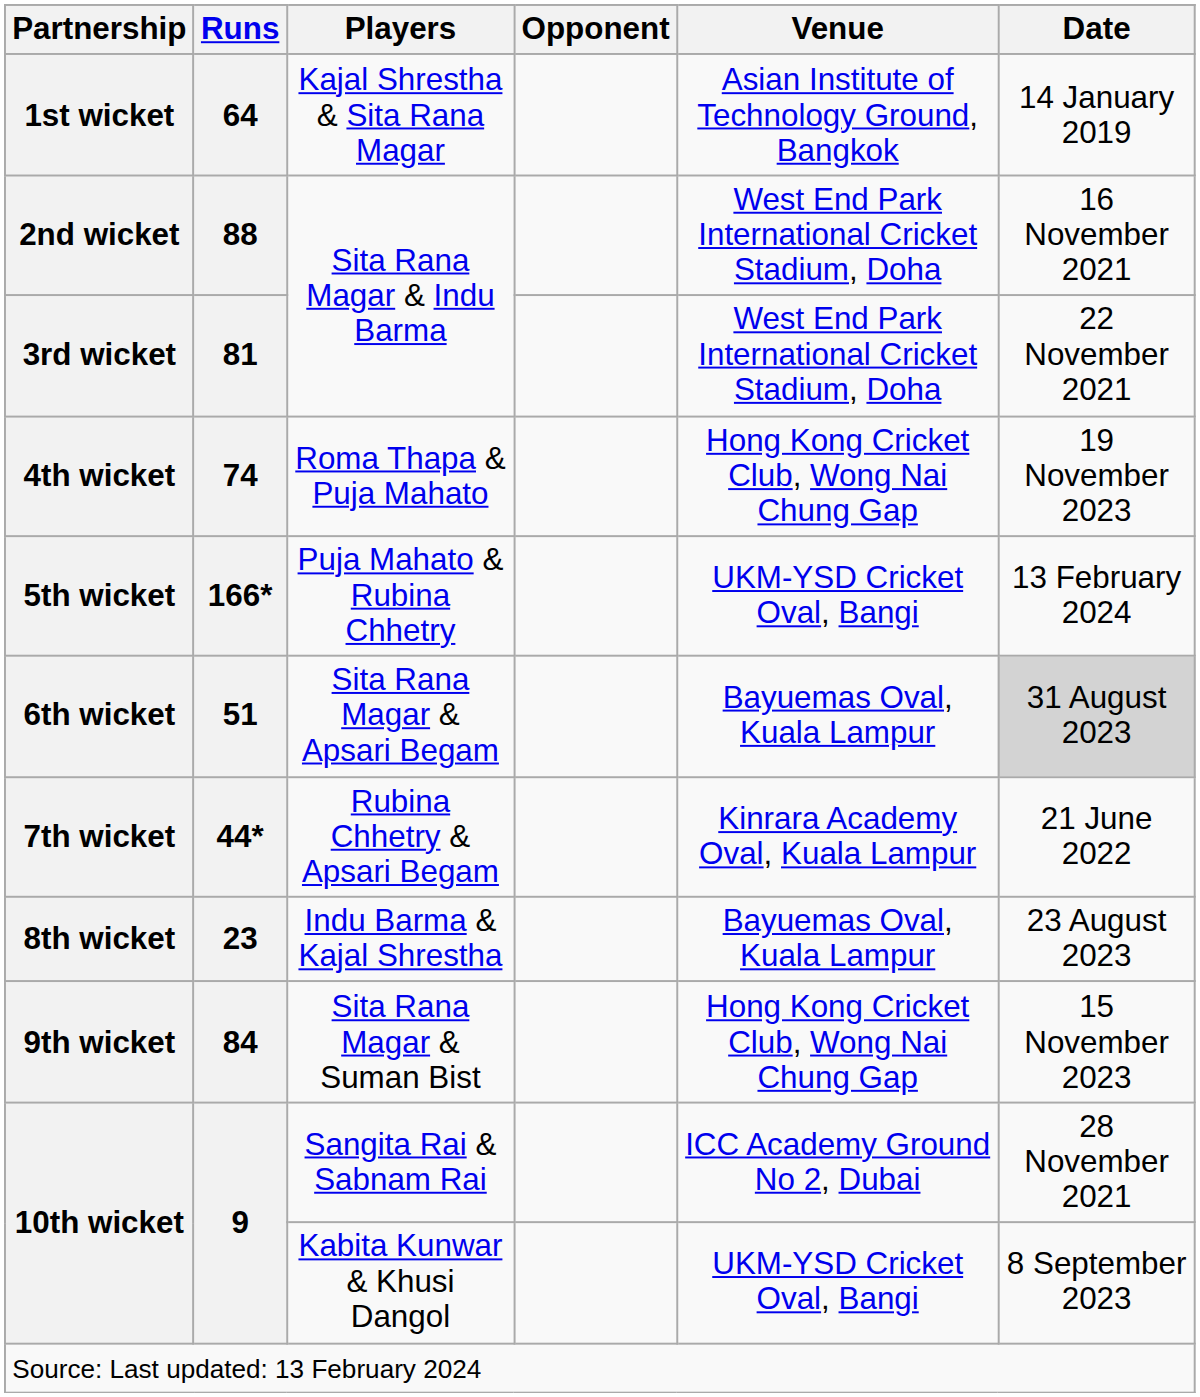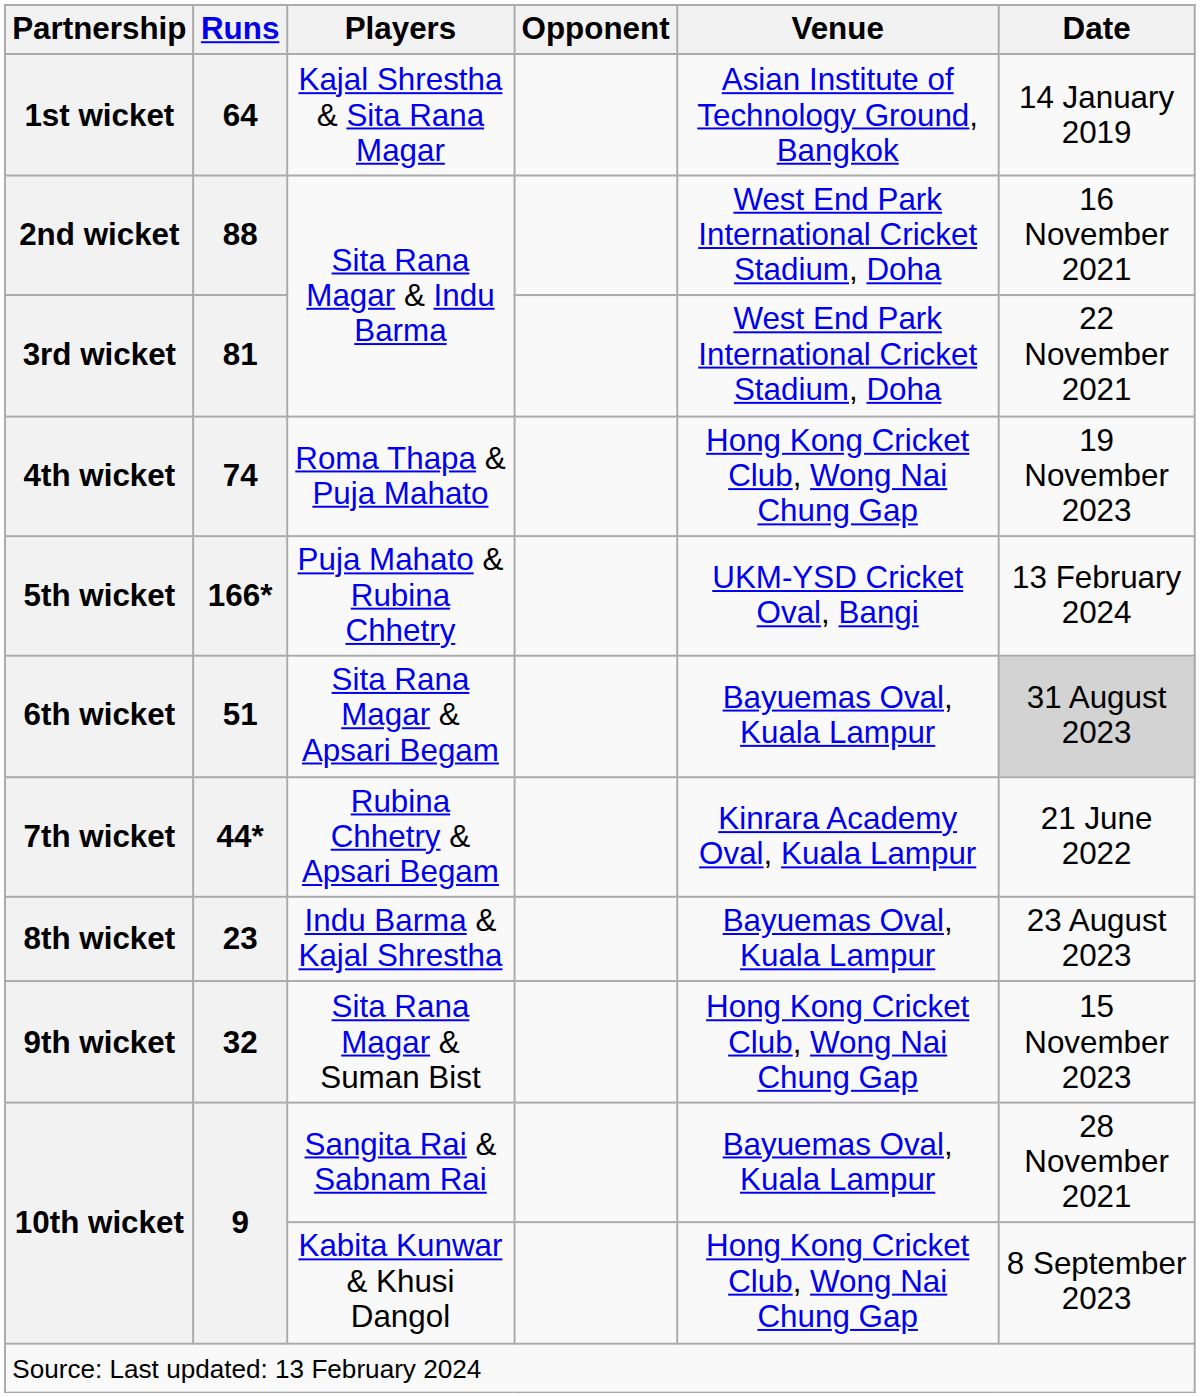9th wicket | Runs: 84 -> 32
10th wicket / Sangita Rai & Sabnam Rai | Venue: ICC Academy Ground No 2, Dubai -> Bayuemas Oval, Kuala Lampur
10th wicket / Kabita Kunwar & Khusi Dangol | Venue: UKM-YSD Cricket Oval, Bangi -> Hong Kong Cricket Club, Wong Nai Chung Gap
